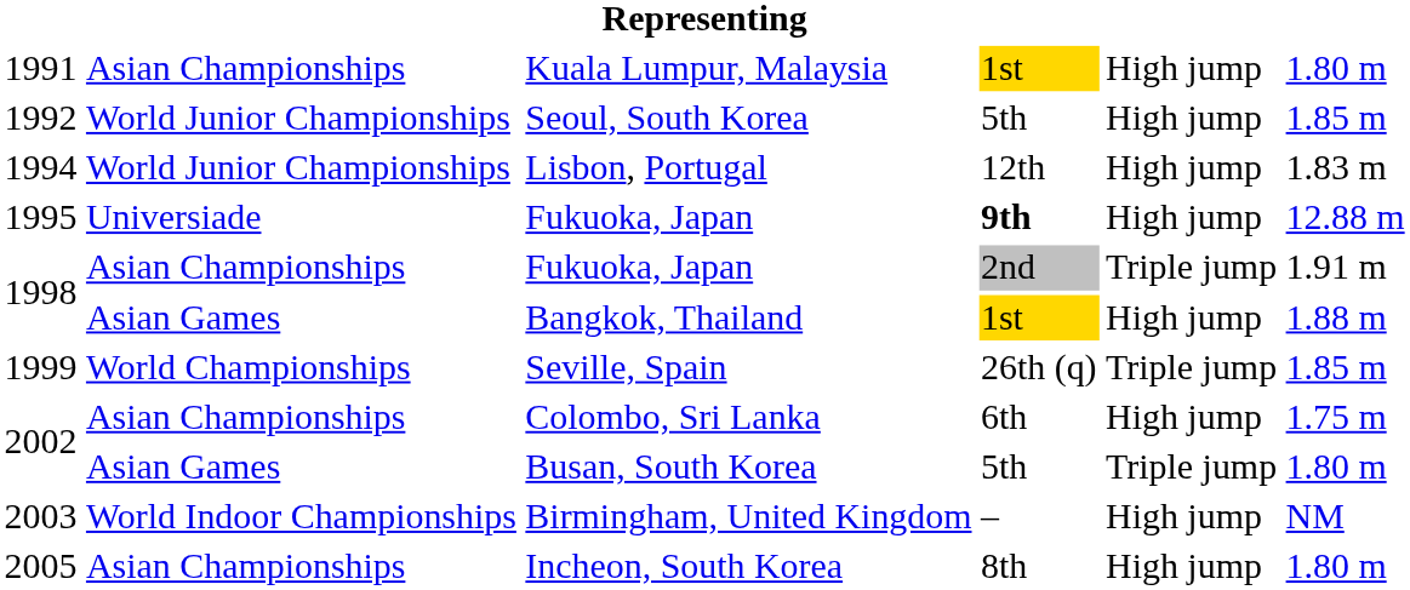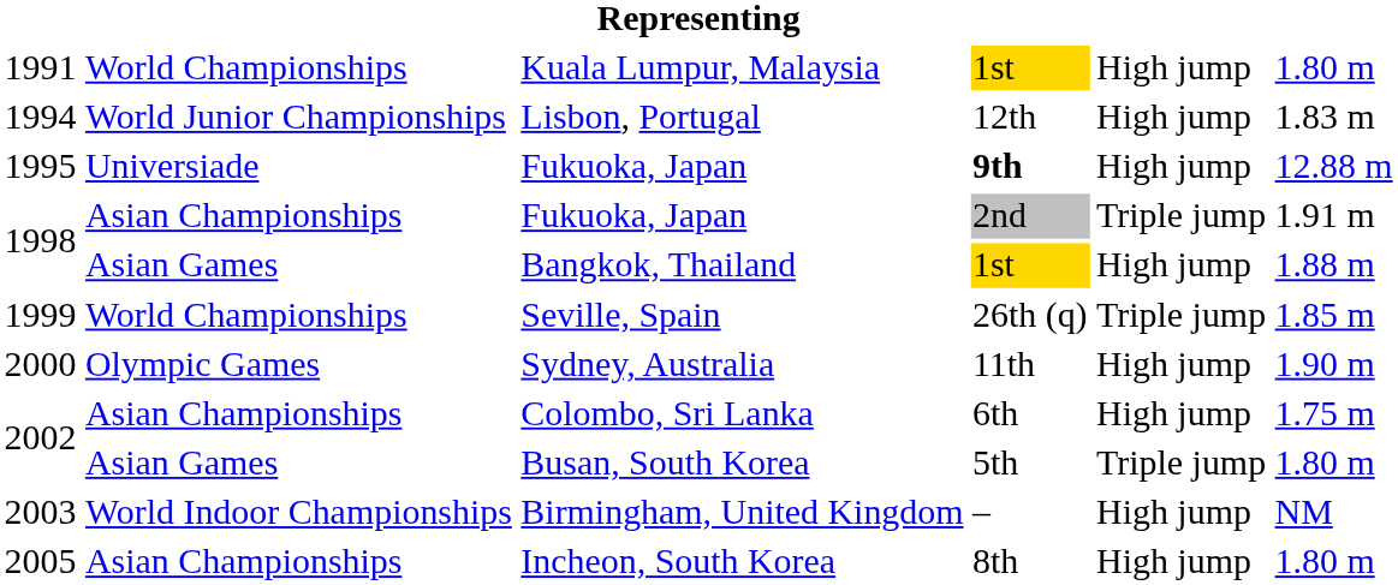Kuala Lumpur, Malaysia | column 2: Asian Championships -> World Championships
- row: 1992 | World Junior Championships | Seoul, South Korea | 5th | High jump | 1.85 m
+ row: 2000 | Olympic Games | Sydney, Australia | 11th | High jump | 1.90 m
